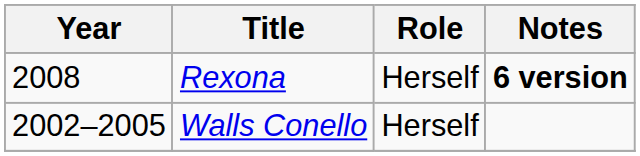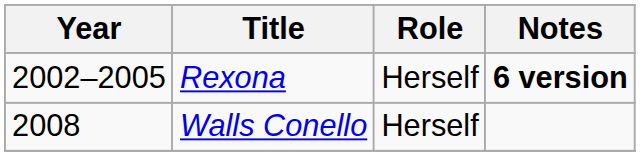Rexona | Year: 2008 -> 2002–2005
Walls Conello | Year: 2002–2005 -> 2008
